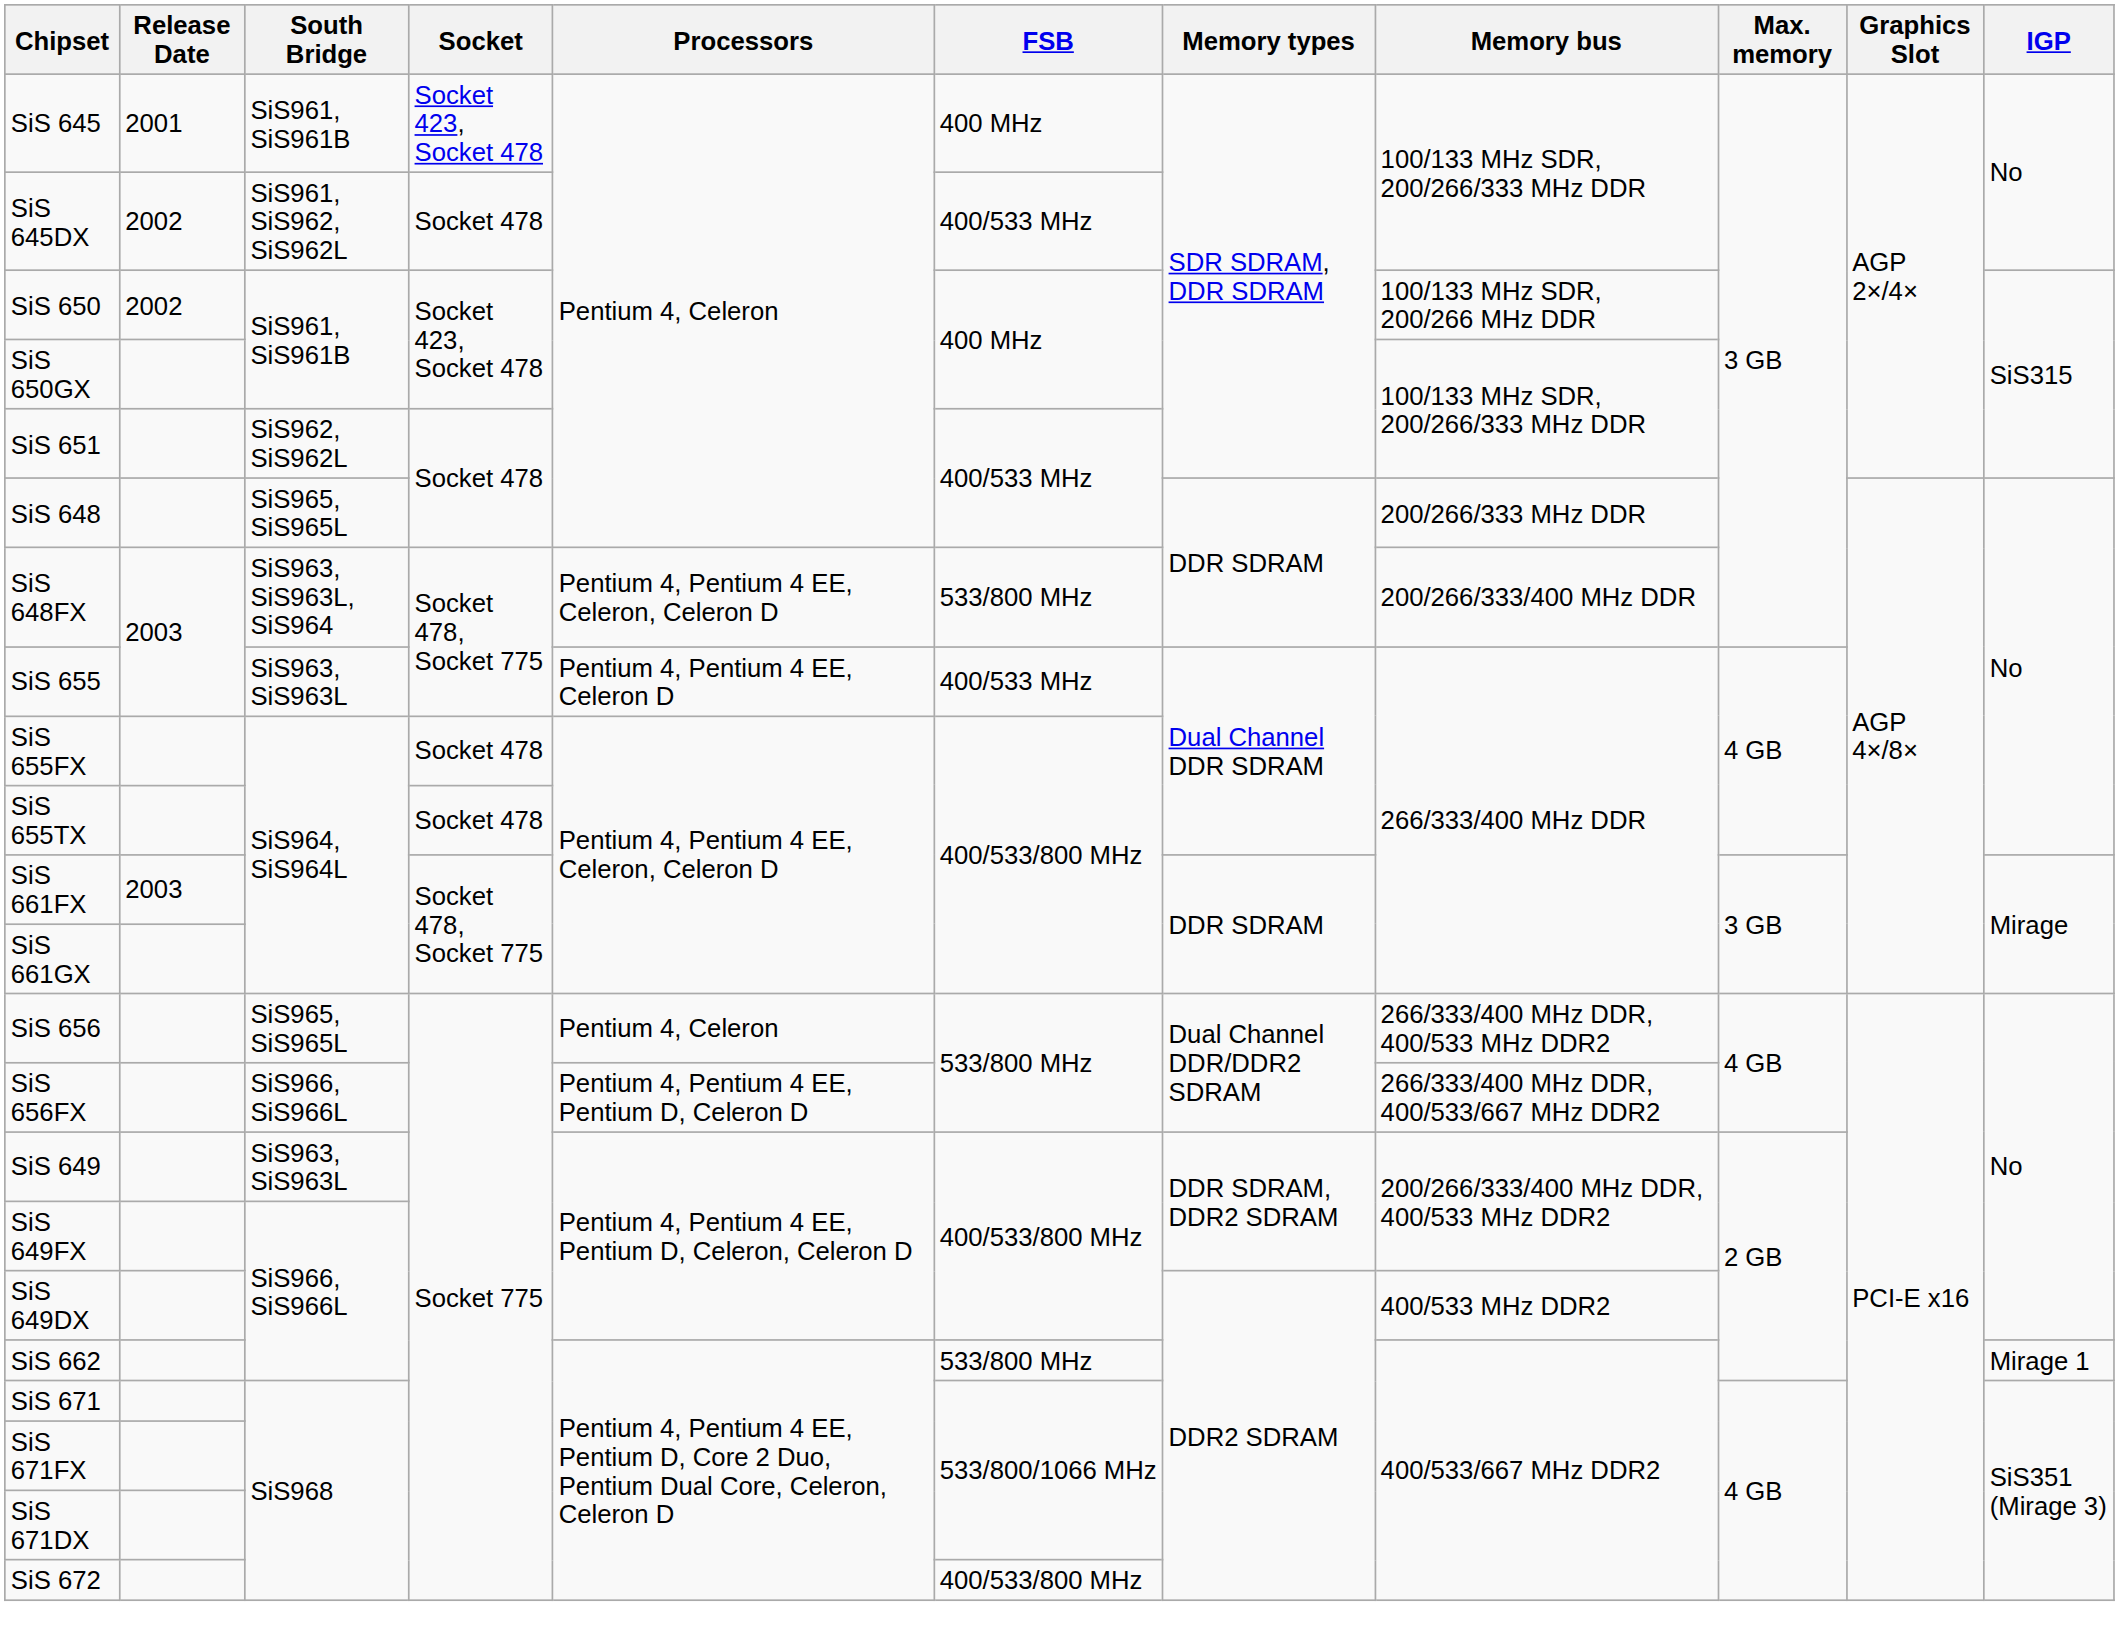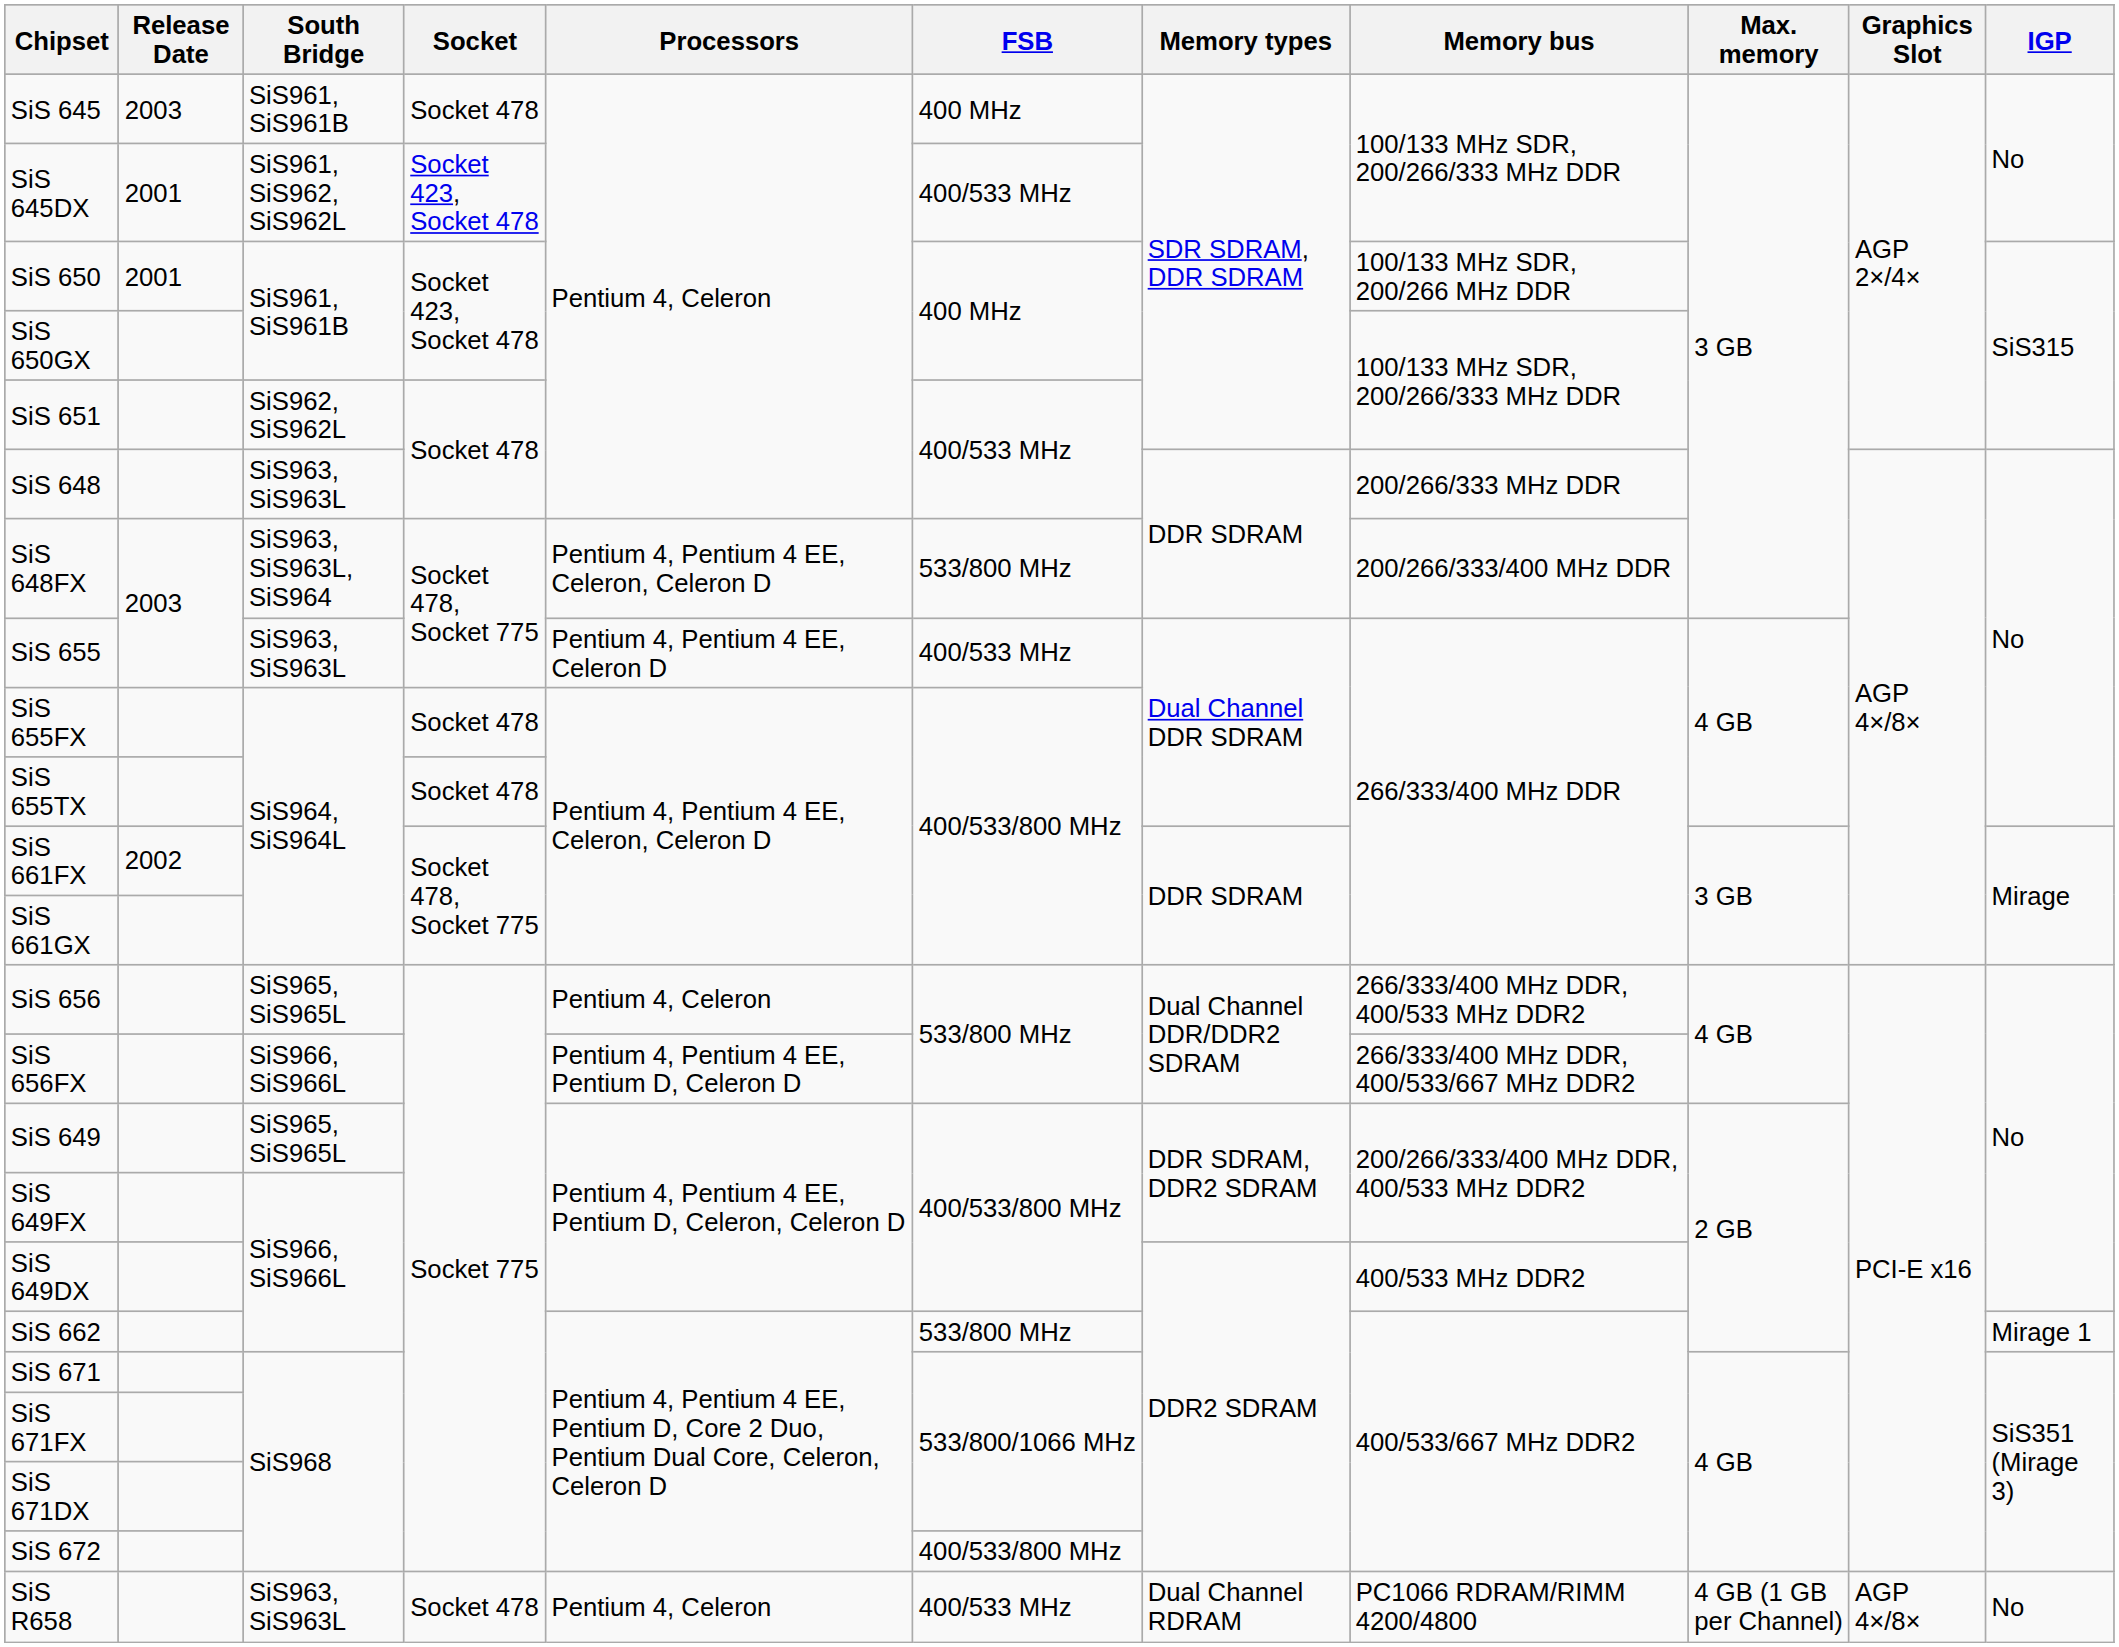SiS 645 | Release Date: 2001 -> 2003
SiS 645 | Socket: Socket 423, Socket 478 -> Socket 478
SiS 645DX | Release Date: 2002 -> 2001
SiS 645DX | Socket: Socket 478 -> Socket 423, Socket 478
SiS 650 | Release Date: 2002 -> 2001
SiS 648 | South Bridge: SiS965, SiS965L -> SiS963, SiS963L
SiS 661FX | Release Date: 2003 -> 2002
SiS 649 | South Bridge: SiS963, SiS963L -> SiS965, SiS965L
+ row: SiS R658 | SiS963, SiS963L | Socket 478 | Pentium 4, Celeron | 400/533 MHz | Dual Channel RDRAM | PC1066 RDRAM/RIMM 4200/4800 | 4 GB (1 GB per Channel) | AGP 4×/8× | No
